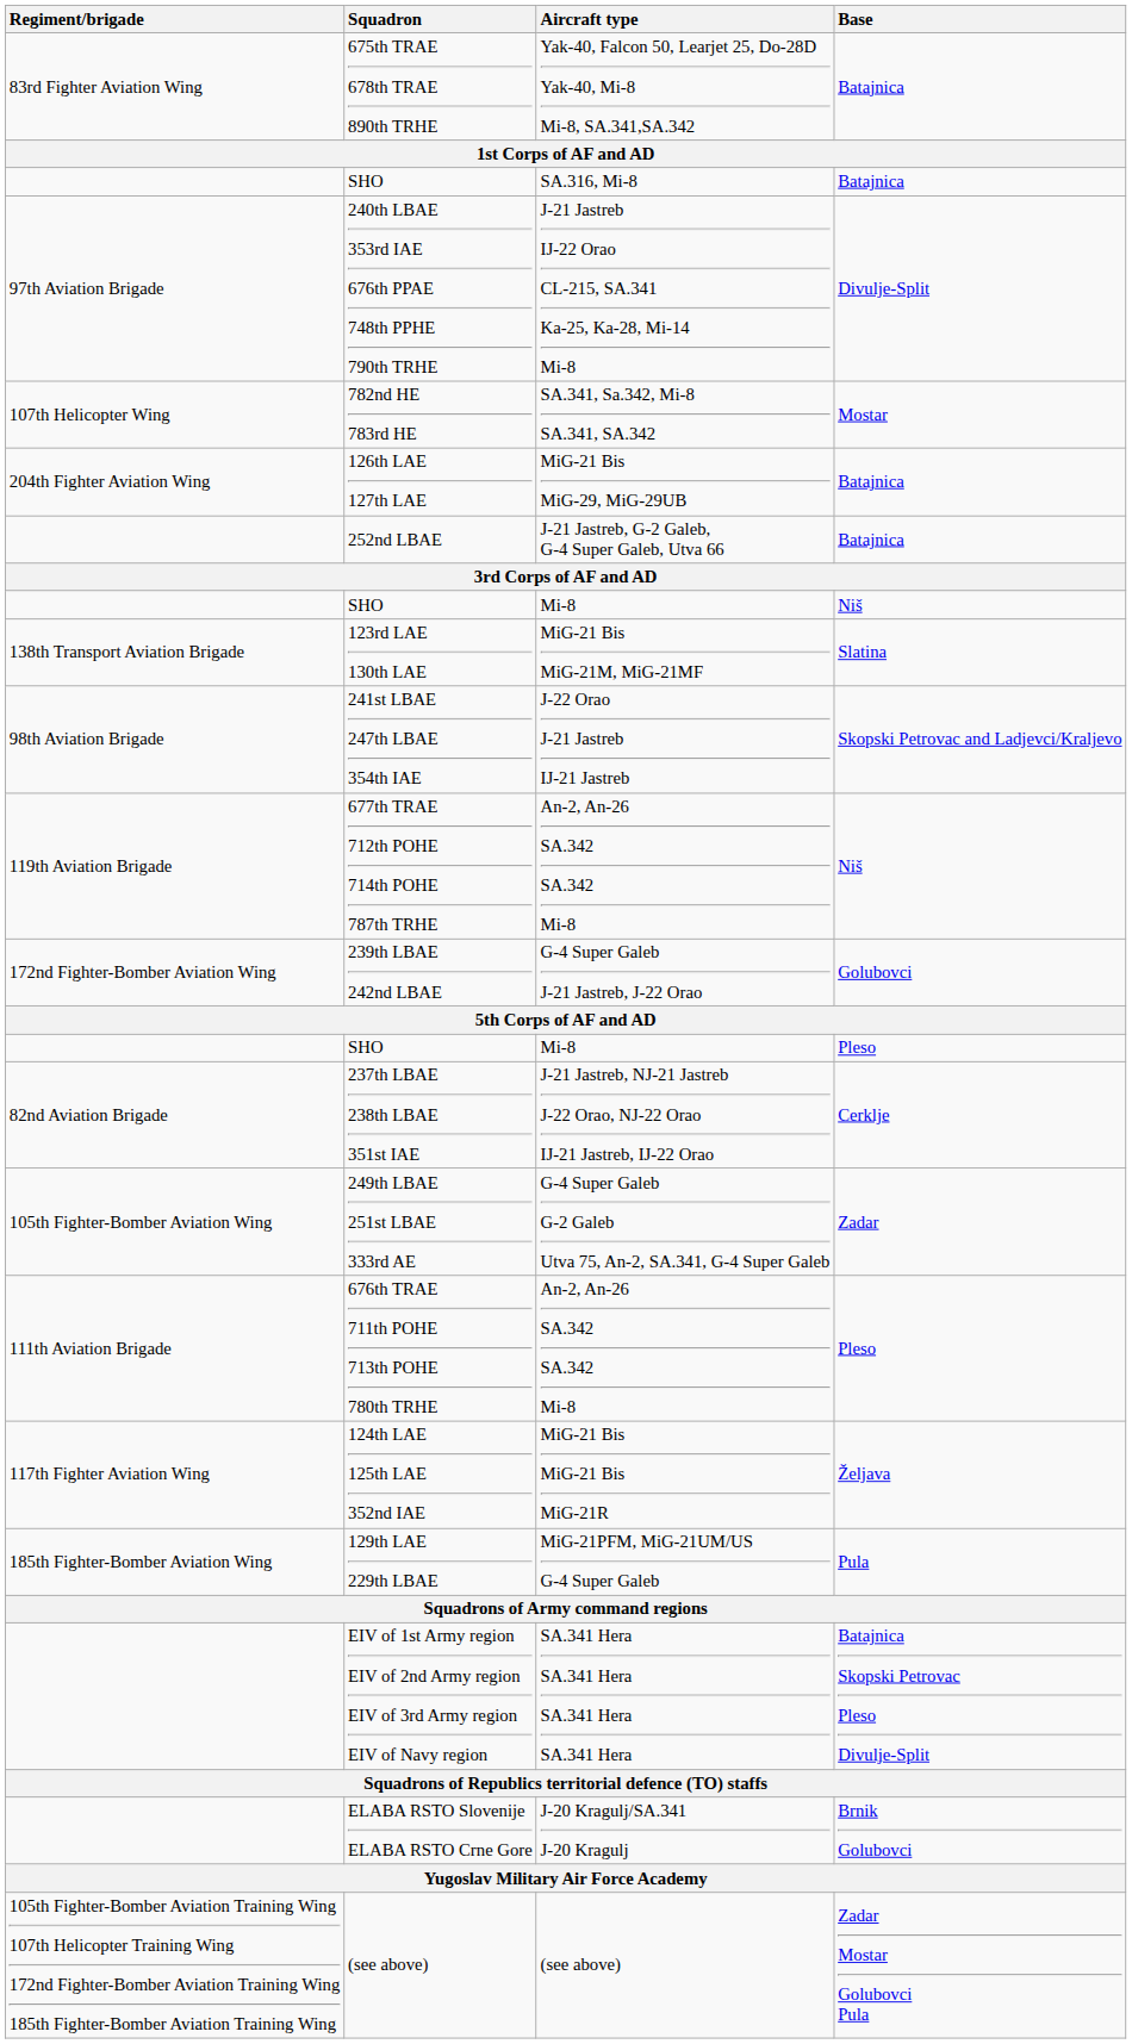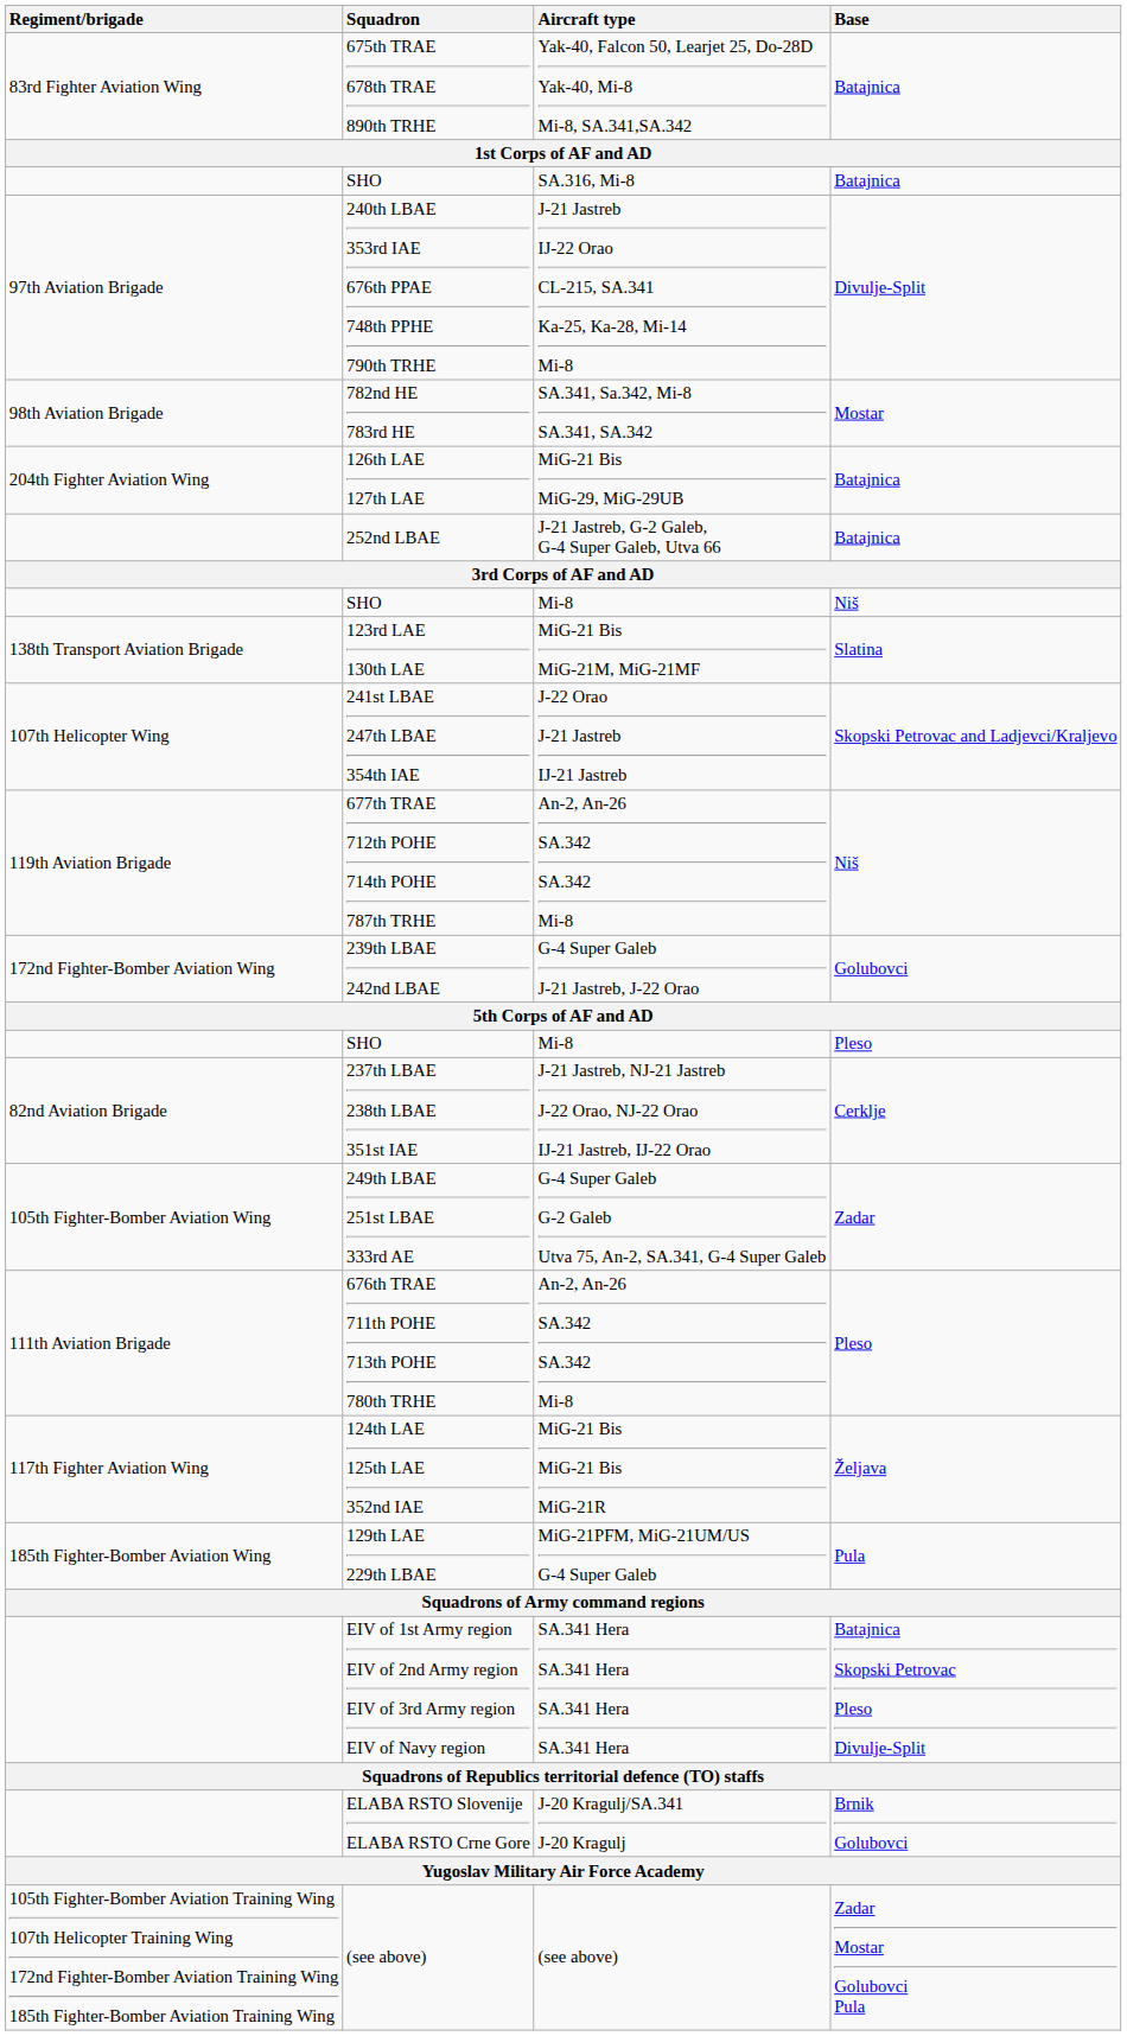782nd HE 783rd HE | Regiment/brigade: 107th Helicopter Wing -> 98th Aviation Brigade
241st LBAE 247th LBAE 354th IAE | Regiment/brigade: 98th Aviation Brigade -> 107th Helicopter Wing
